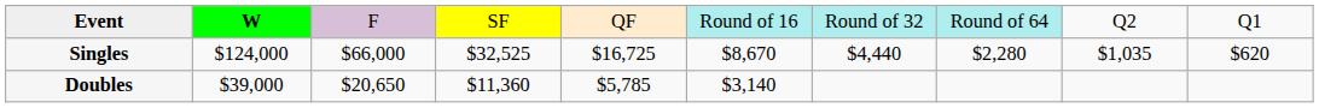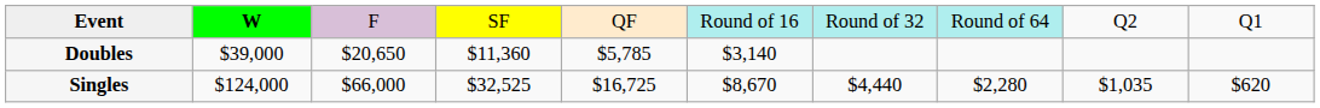rows swapped: Singles <-> Doubles
